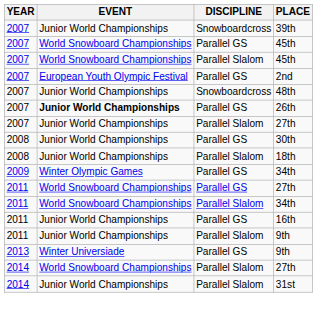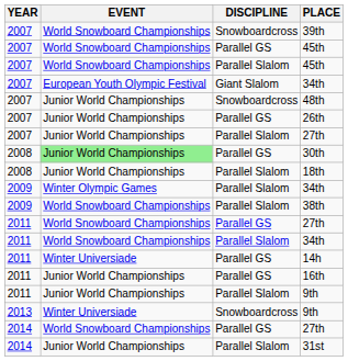39th | EVENT: Junior World Championships -> World Snowboard Championships
- row: 2007 | European Youth Olympic Festival | Parallel GS | 2nd
+ row: 2007 | European Youth Olympic Festival | Giant Slalom | 34th
26th | EVENT: bold -> normal
30th | EVENT: no background -> lightgreen background
2009 / 34th | DISCIPLINE: Parallel GS -> Parallel Slalom
+ row: 2009 | World Snowboard Championships | Parallel Slalom | 38th
+ row: 2011 | Winter Universiade | Parallel GS | 14h
2013 / 9th | DISCIPLINE: Parallel GS -> Snowboardcross
2014 / 27th | DISCIPLINE: Parallel Slalom -> Parallel GS
